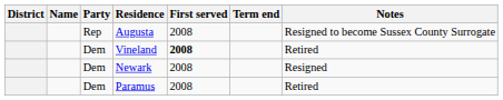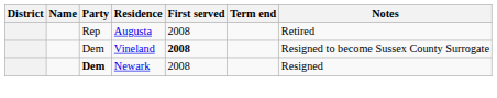Augusta | Notes: Resigned to become Sussex County Surrogate -> Retired
Vineland | Notes: Retired -> Resigned to become Sussex County Surrogate
Newark | Party: normal -> bold
- row: Dem | Paramus | 2008 | Retired
